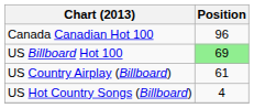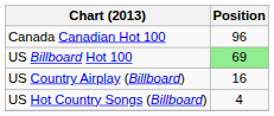US Country Airplay (Billboard) | Position: 61 -> 16
